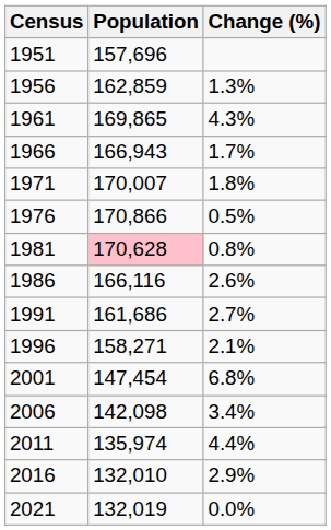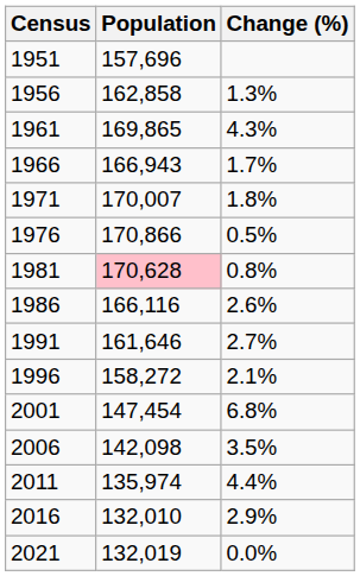1956 | Population: 162,859 -> 162,858
1991 | Population: 161,686 -> 161,646
1996 | Population: 158,271 -> 158,272
2006 | Change (%): 3.4% -> 3.5%
